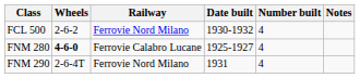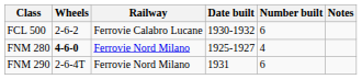FCL 500 | Railway: Ferrovie Nord Milano -> Ferrovie Calabro Lucane
FCL 500 | Number built: 4 -> 6
FNM 280 | Railway: Ferrovie Calabro Lucane -> Ferrovie Nord Milano
FNM 290 | Number built: 4 -> 6
